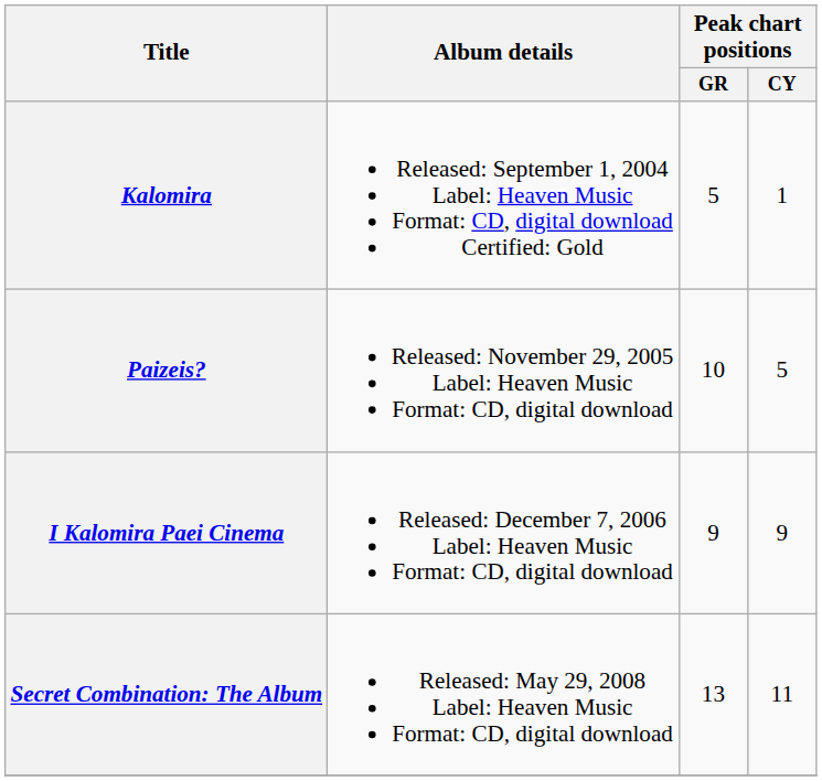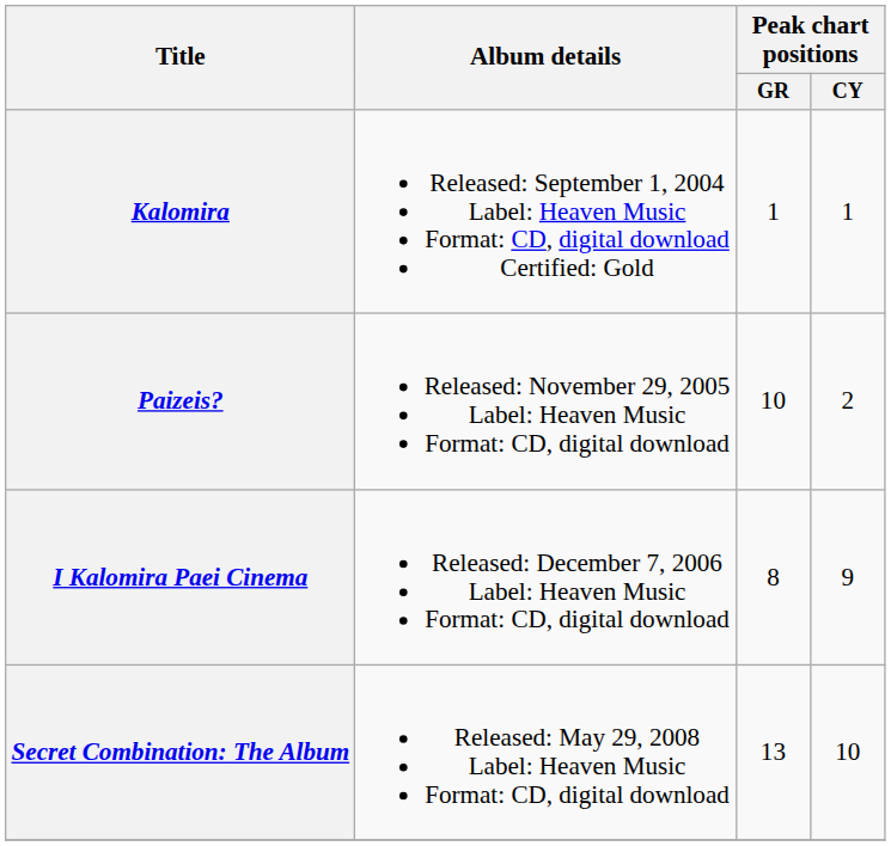Kalomira | Peak chart positions / GR: 5 -> 1
Paizeis? | Peak chart positions / CY: 5 -> 2
I Kalomira Paei Cinema | Peak chart positions / GR: 9 -> 8
Secret Combination: The Album | Peak chart positions / CY: 11 -> 10
